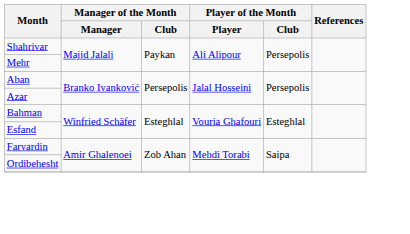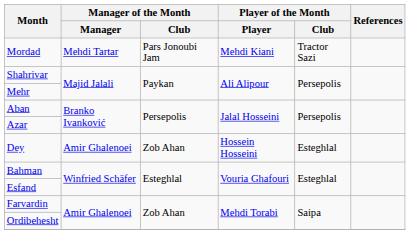+ row: Mordad | Mehdi Tartar | Pars Jonoubi Jam | Mehdi Kiani | Tractor Sazi
+ row: Dey | Amir Ghalenoei | Zob Ahan | Hossein Hosseini | Esteghlal
